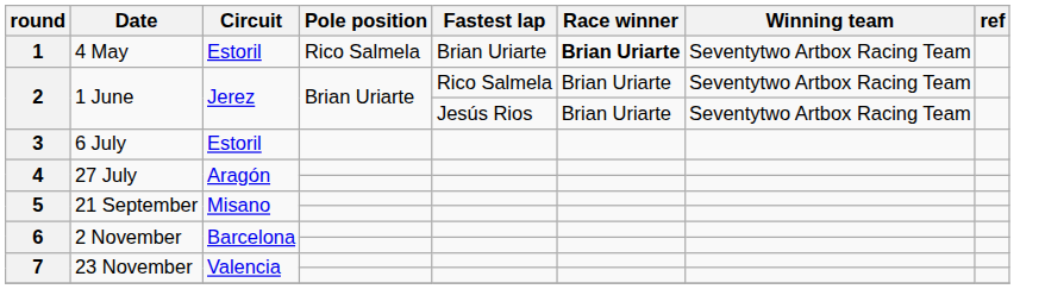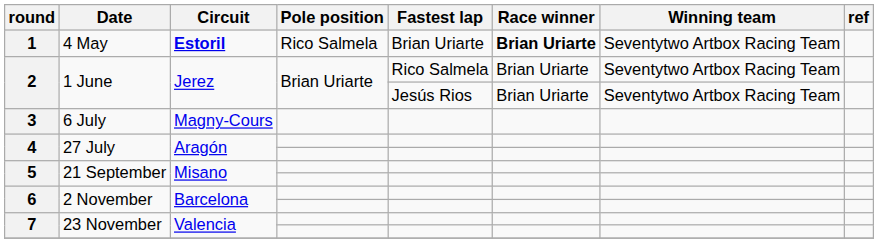1 | Circuit: normal -> bold
3 | Circuit: Estoril -> Magny-Cours
